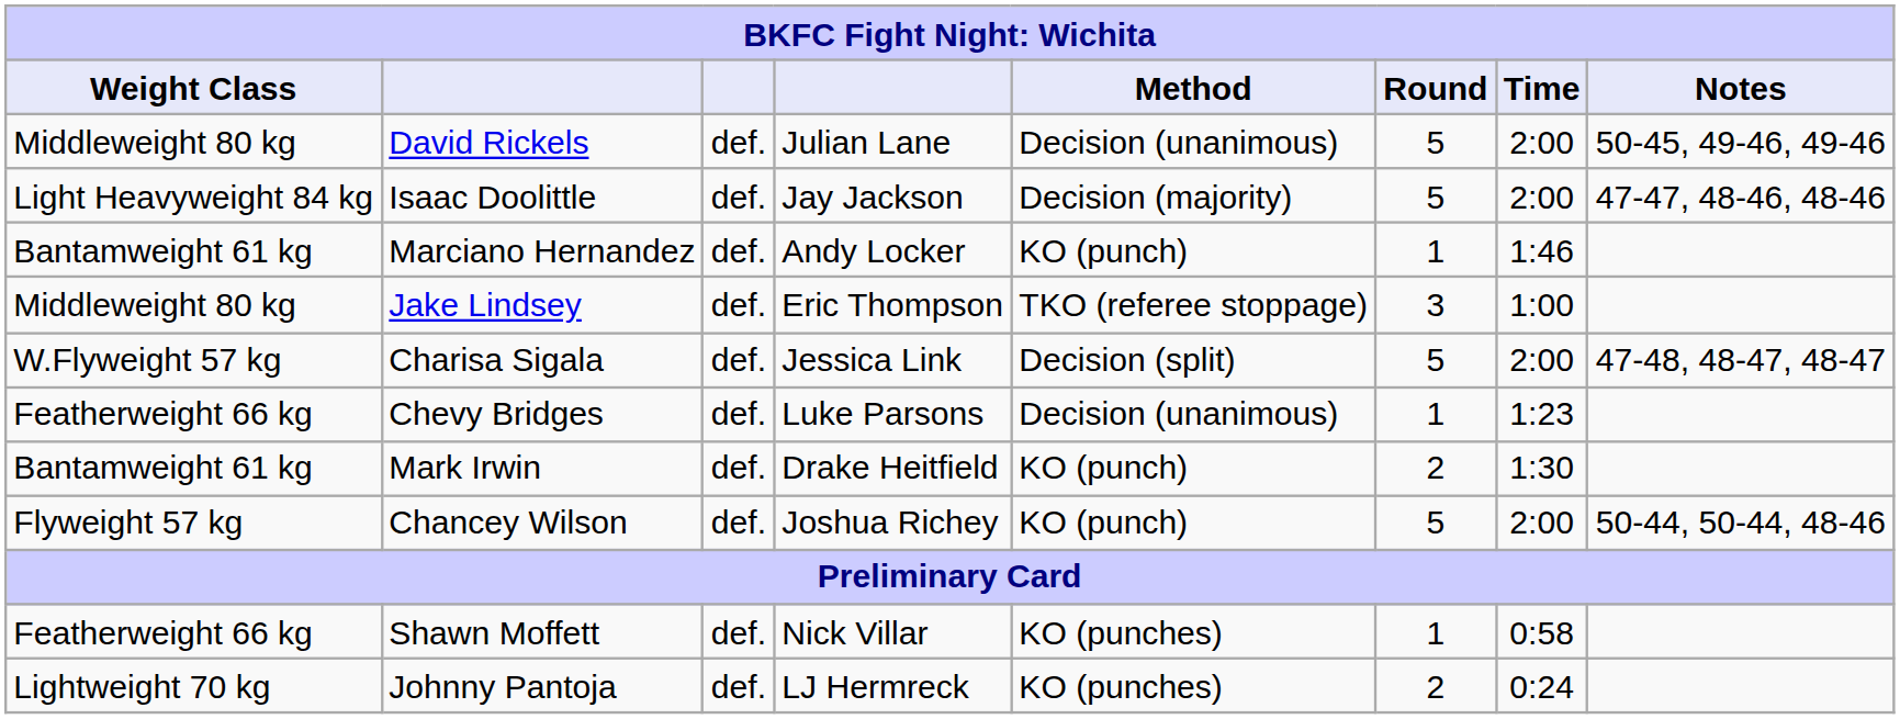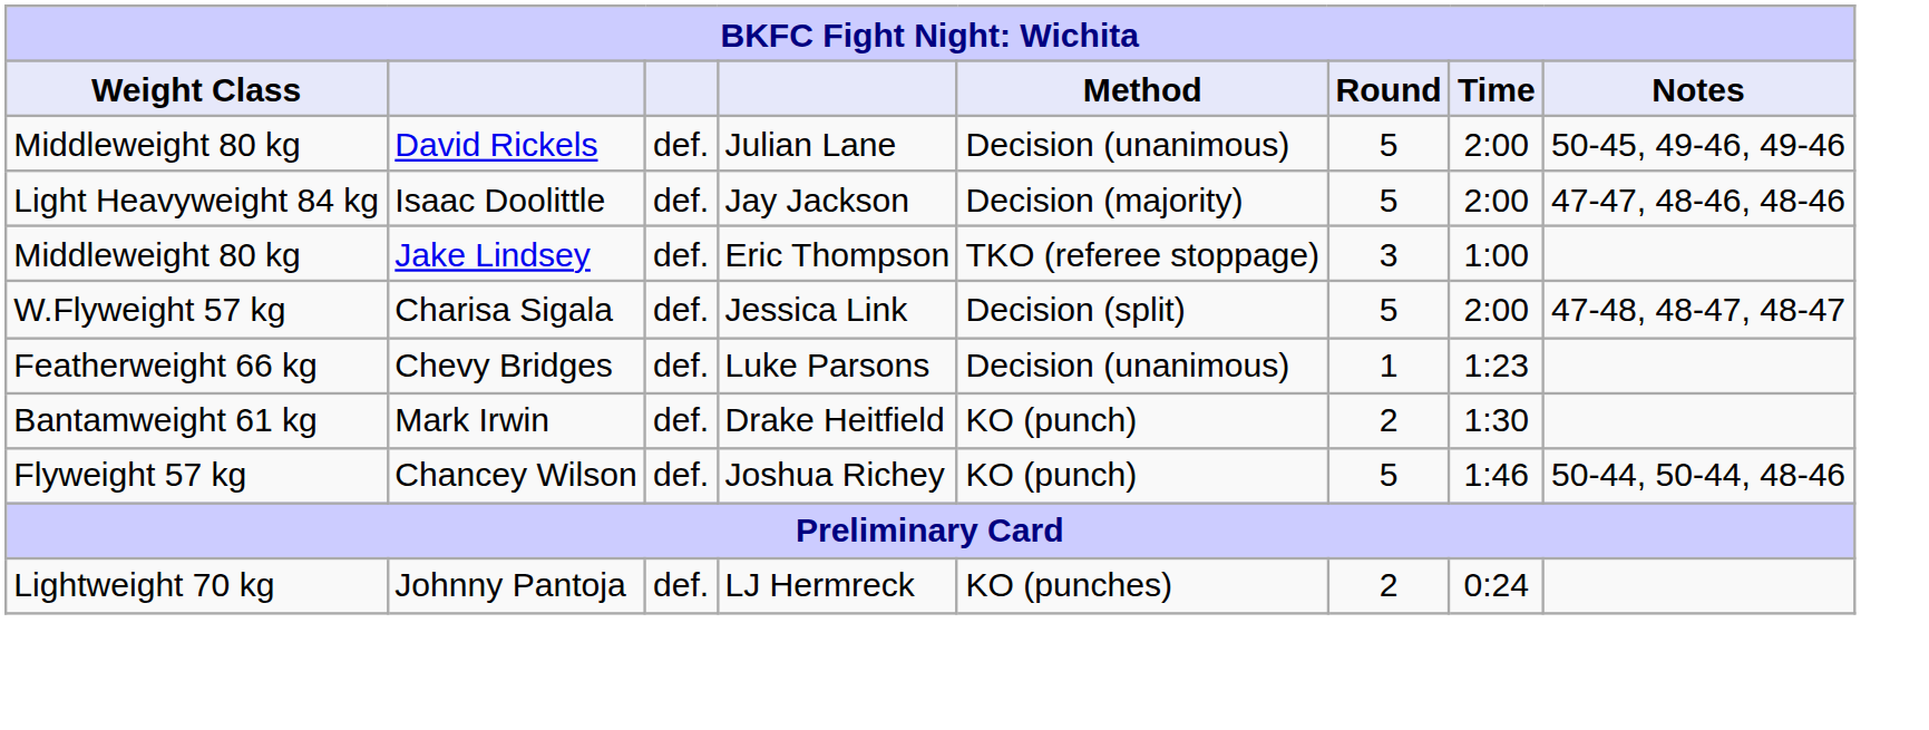- row: Bantamweight 61 kg | Marciano Hernandez | def. | Andy Locker | KO (punch) | 1 | 1:46
Chancey Wilson | Time: 2:00 -> 1:46
- row: Featherweight 66 kg | Shawn Moffett | def. | Nick Villar | KO (punches) | 1 | 0:58
